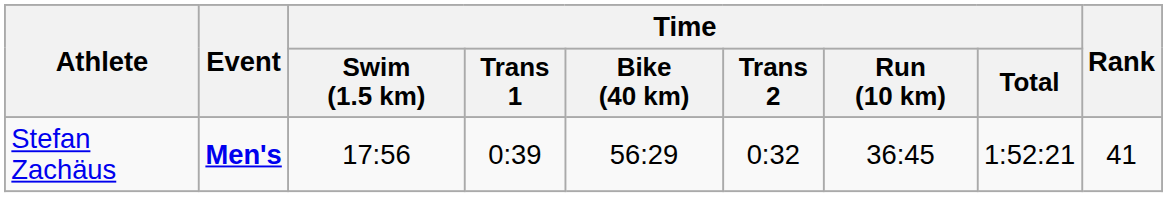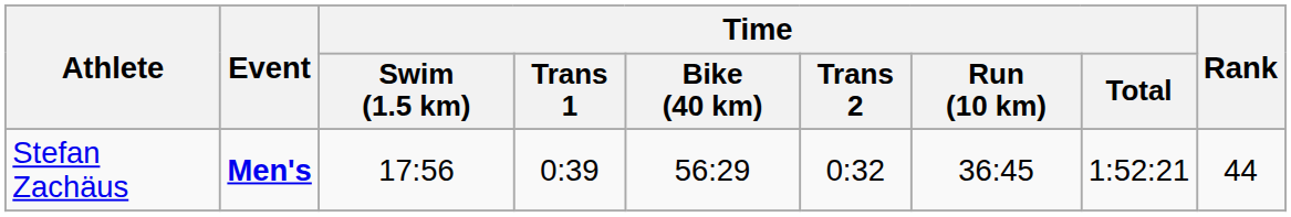Stefan Zachäus | Rank: 41 -> 44
